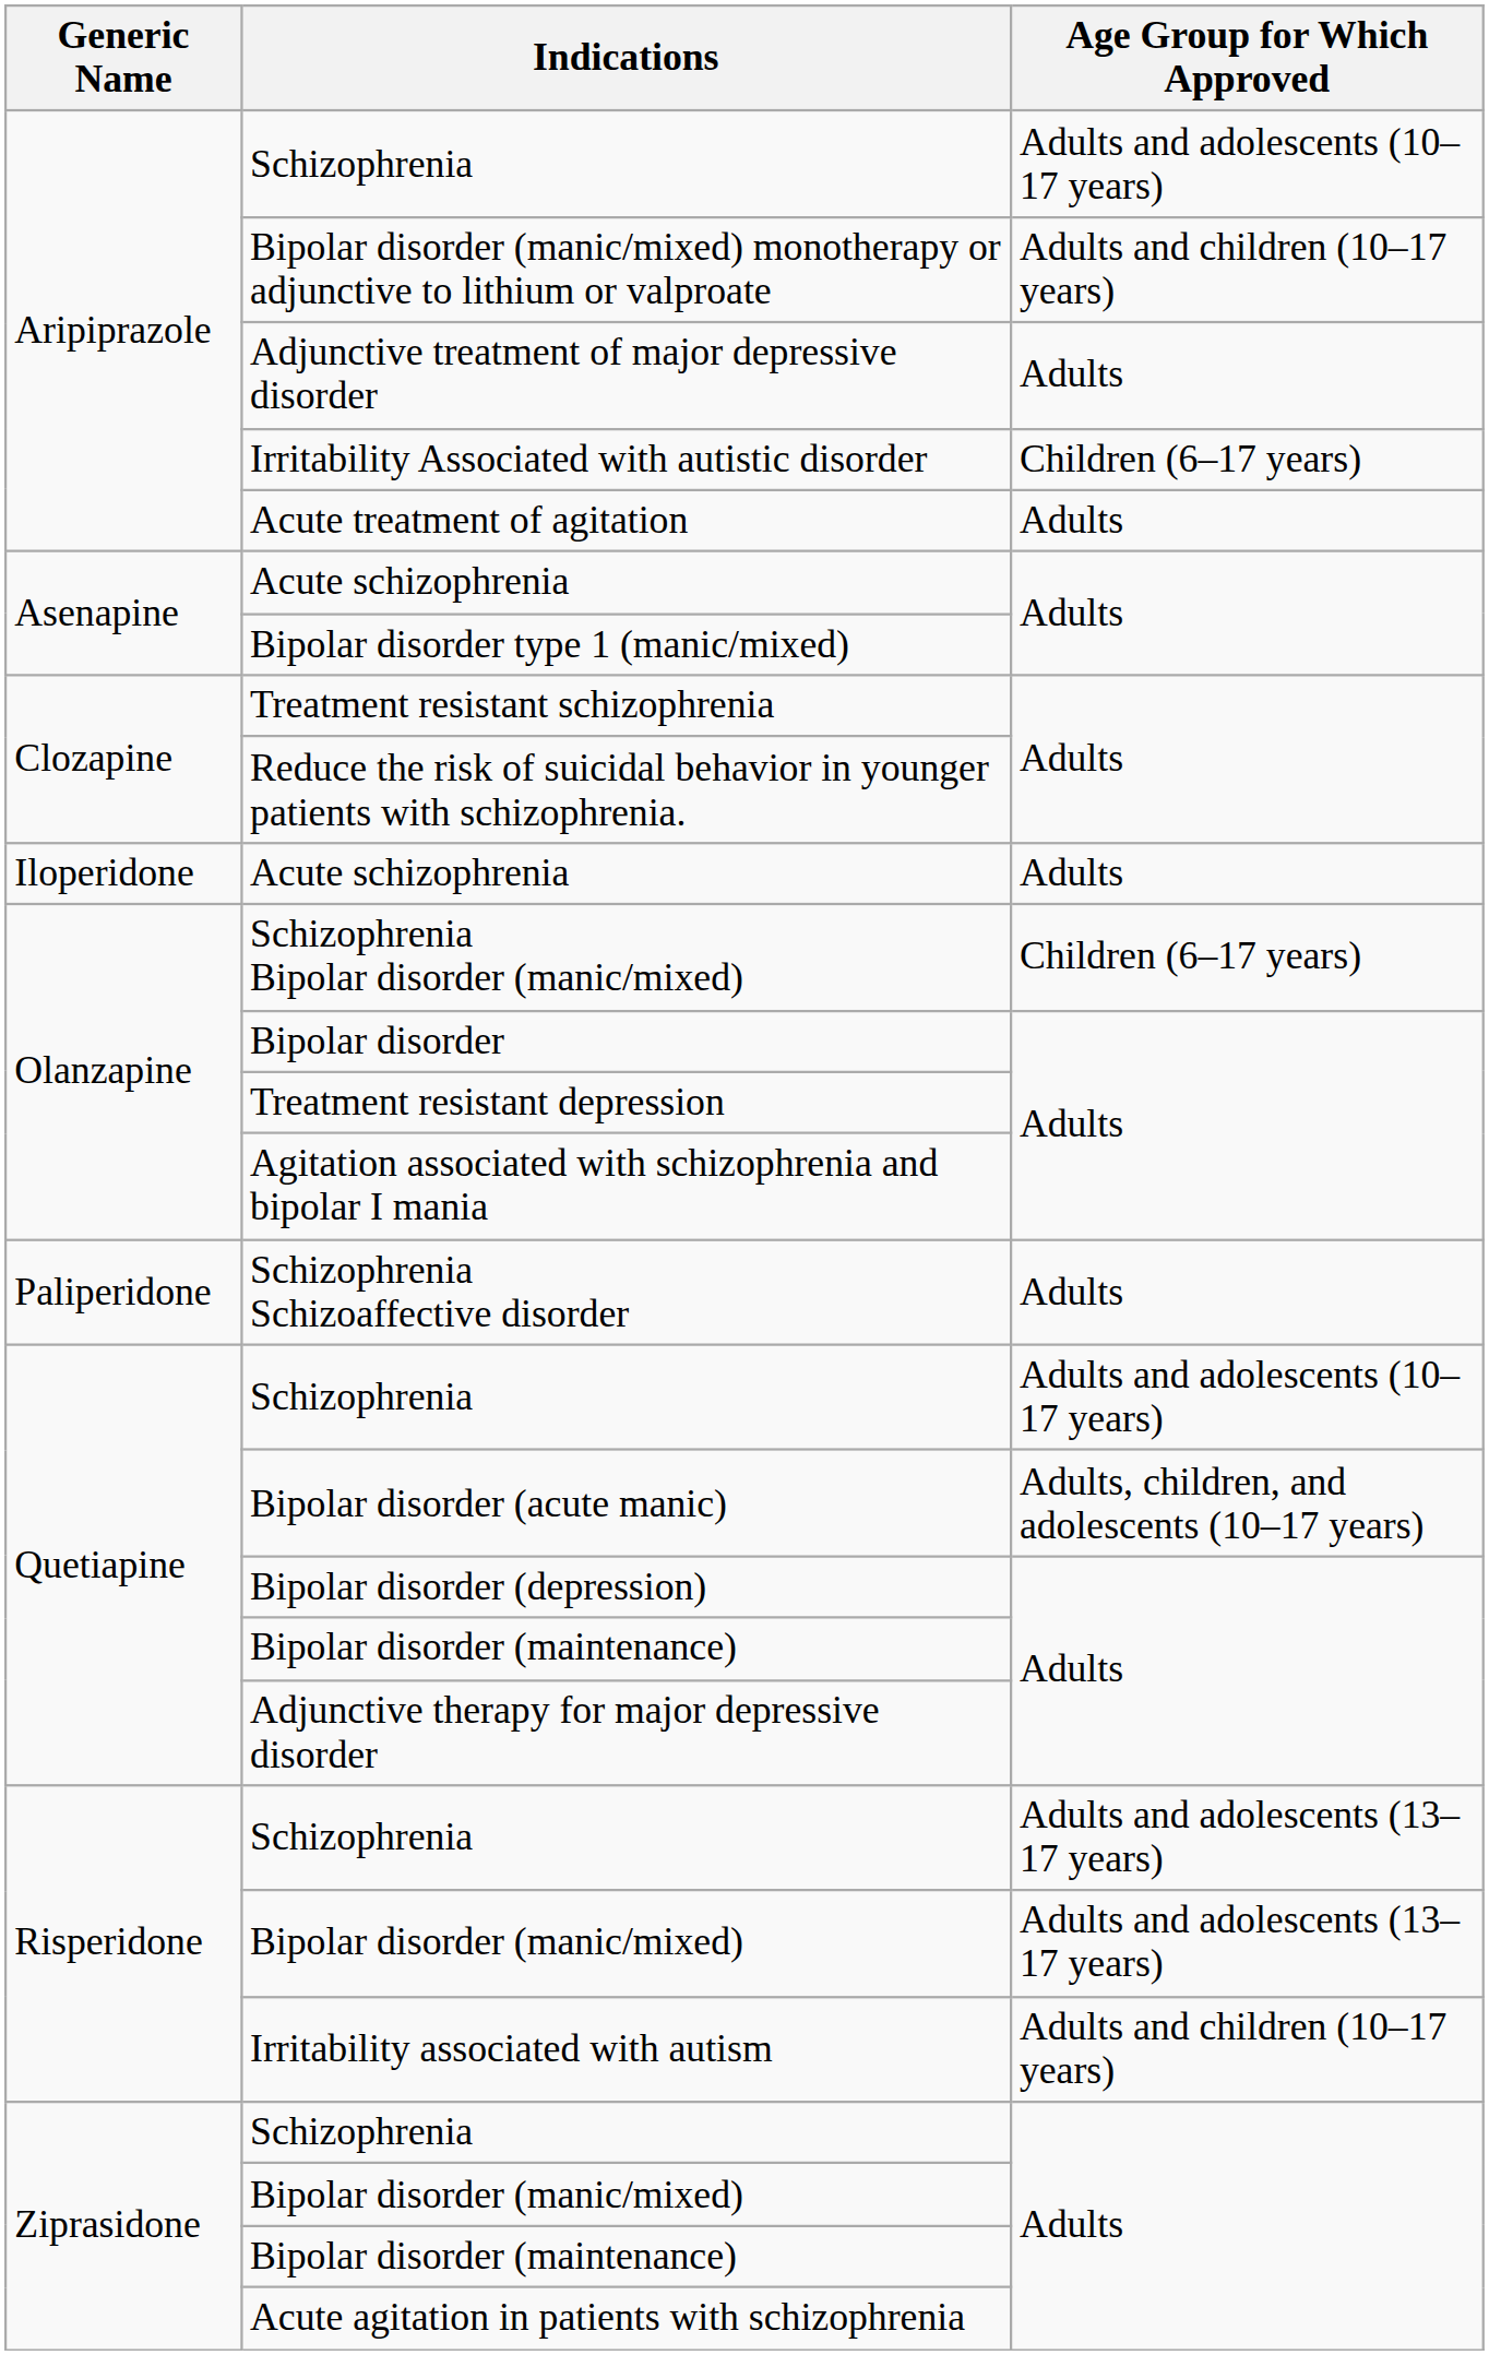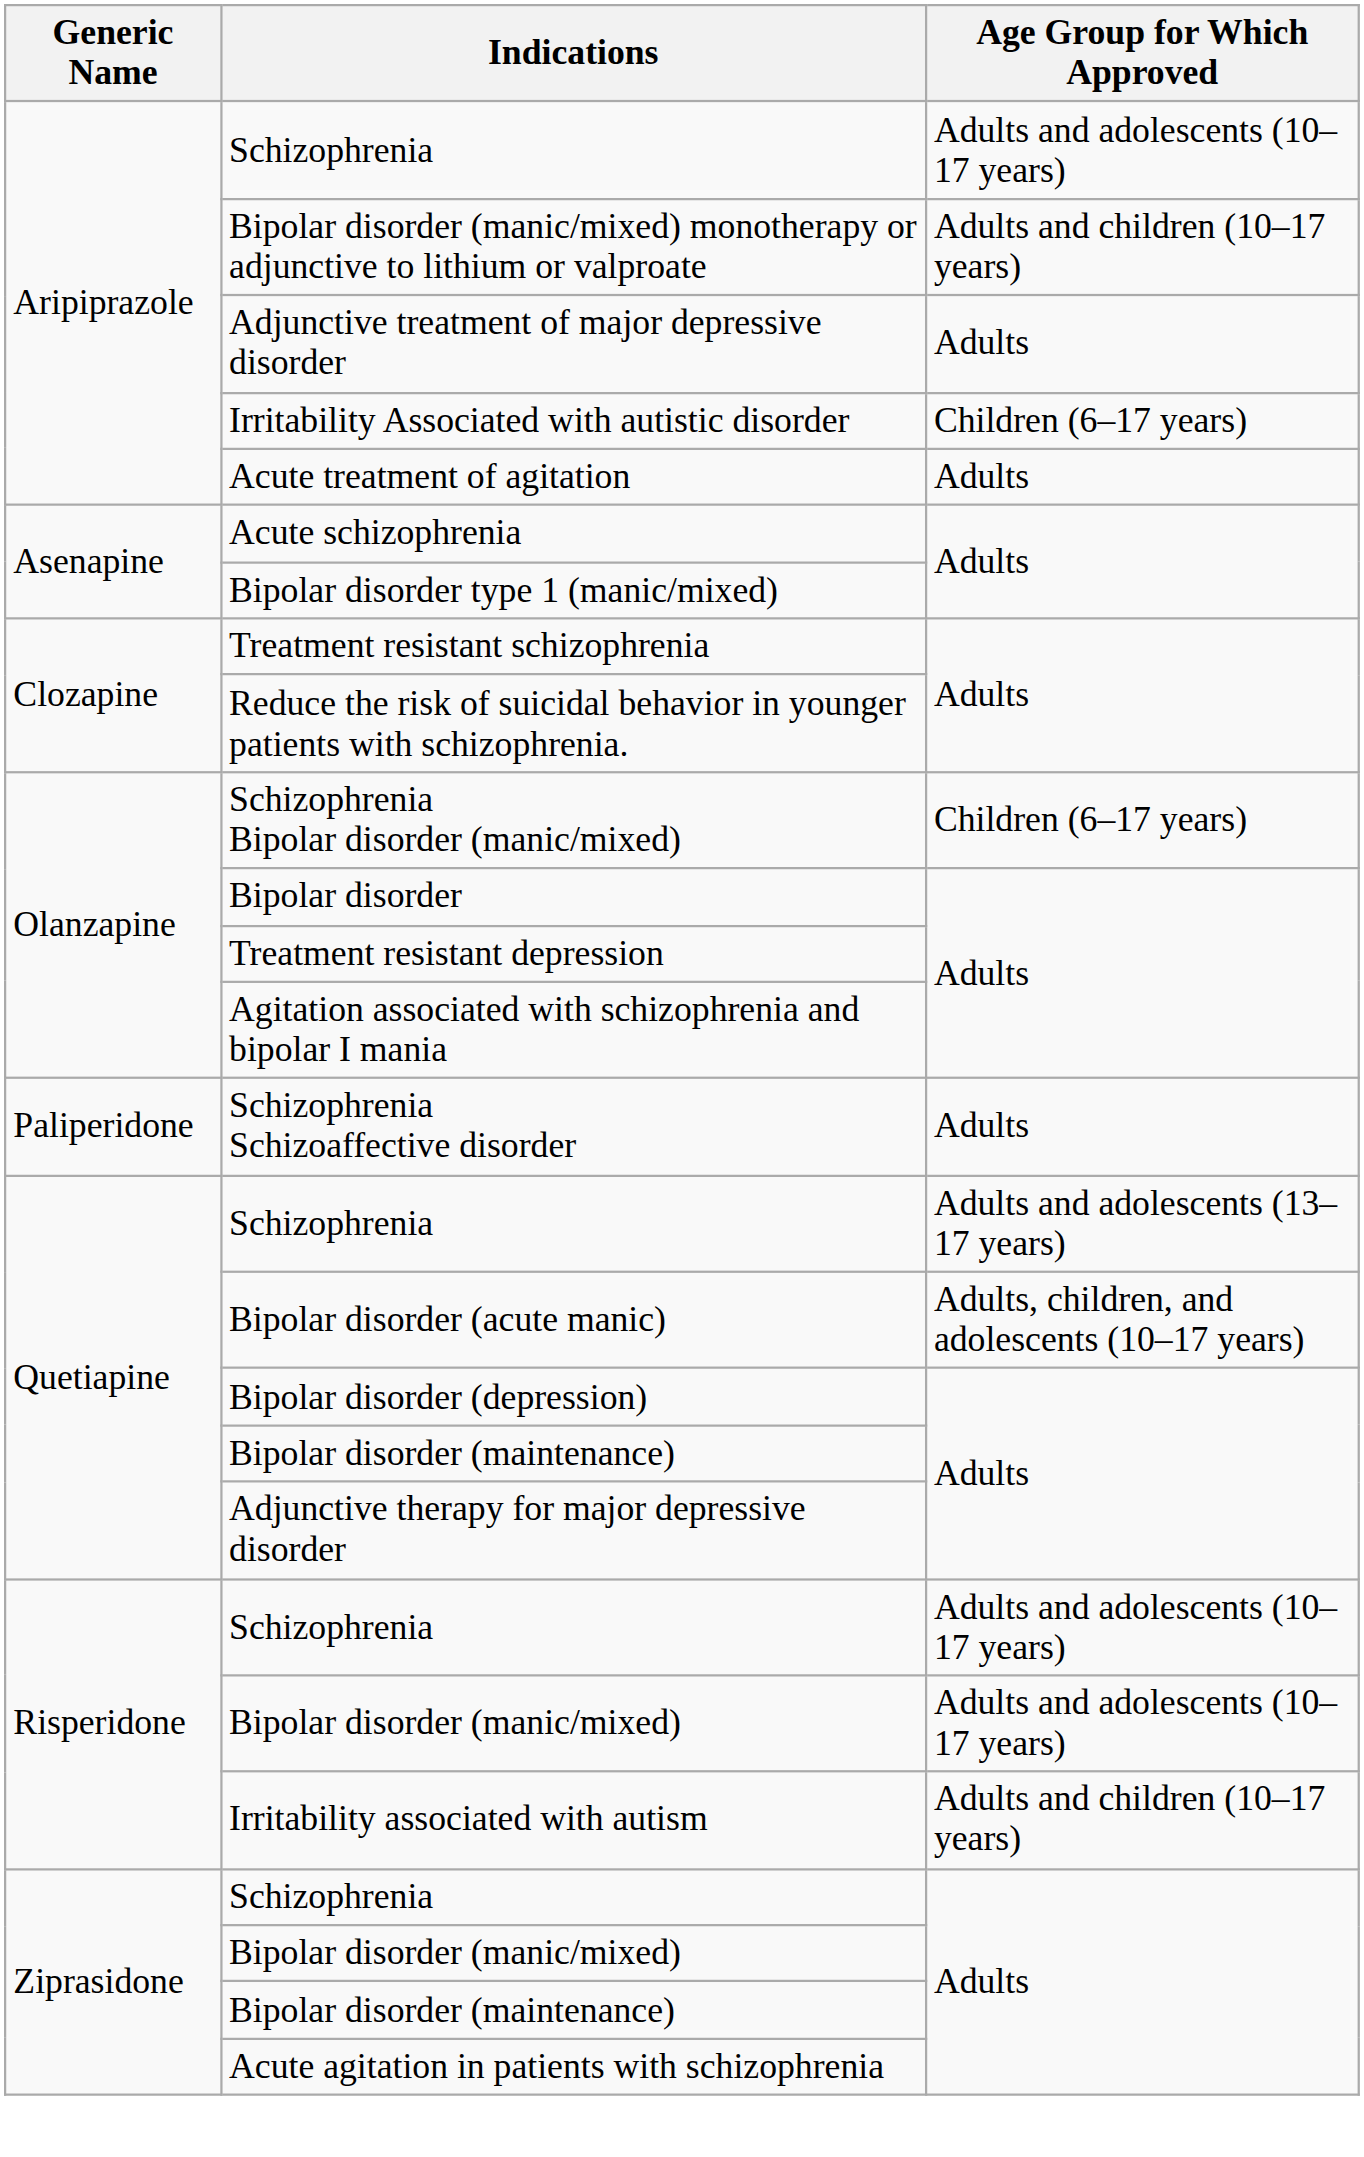- row: Iloperidone | Acute schizophrenia | Adults
Quetiapine / Schizophrenia | Age Group for Which Approved: Adults and adolescents (10–17 years) -> Adults and adolescents (13–17 years)
Risperidone / Schizophrenia | Age Group for Which Approved: Adults and adolescents (13–17 years) -> Adults and adolescents (10–17 years)
Risperidone / Bipolar disorder (manic/mixed) | Age Group for Which Approved: Adults and adolescents (13–17 years) -> Adults and adolescents (10–17 years)
